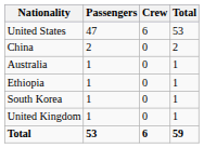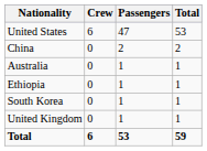columns swapped: Passengers <-> Crew
